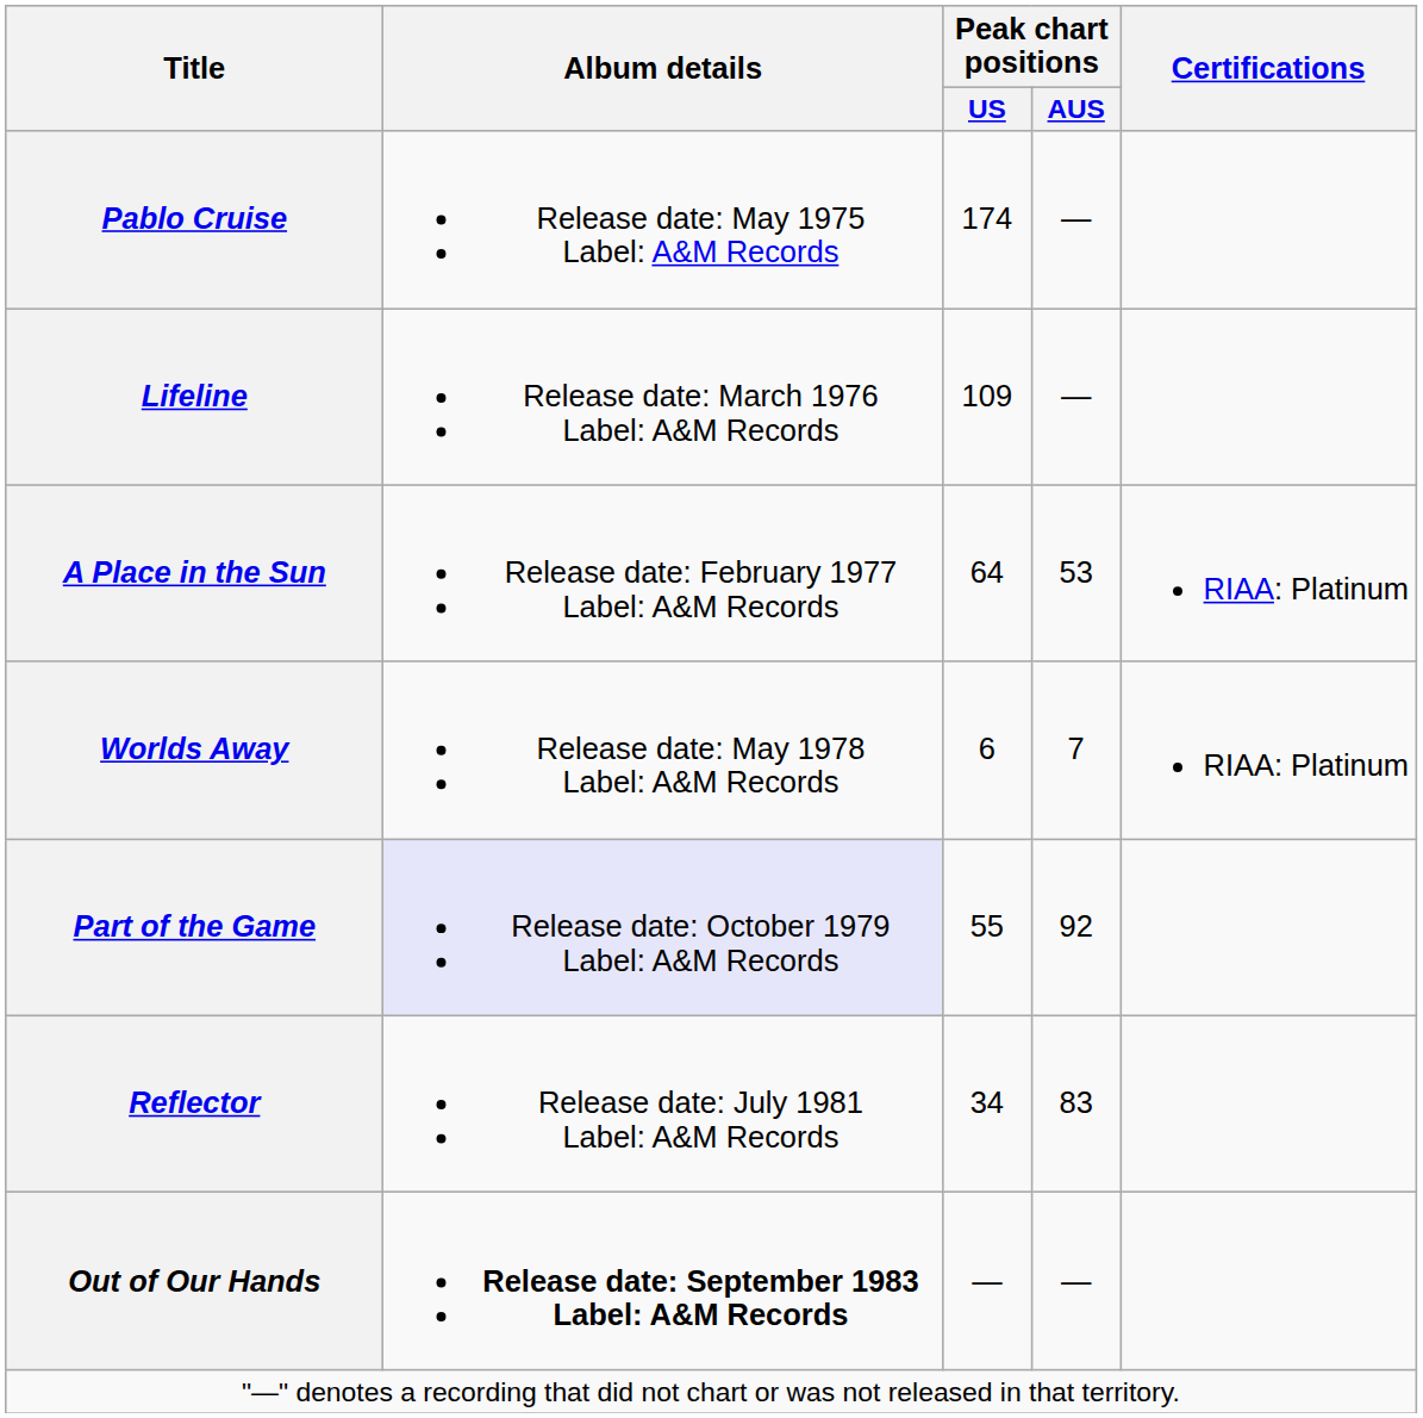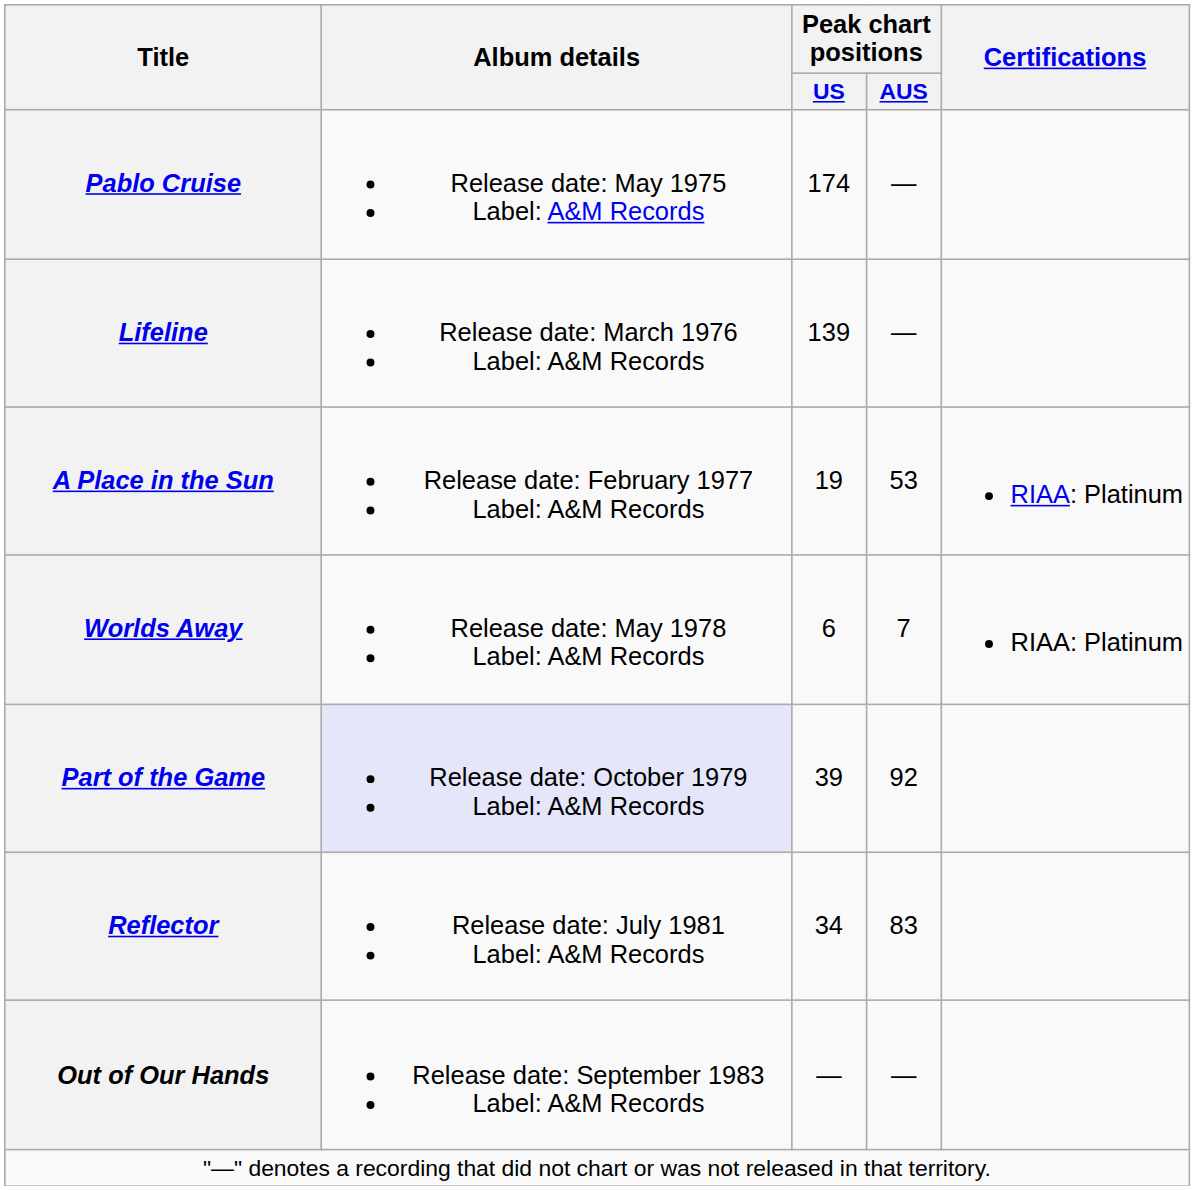Lifeline | Peak chart positions / US: 109 -> 139
A Place in the Sun | Peak chart positions / US: 64 -> 19
Part of the Game | Peak chart positions / US: 55 -> 39
Out of Our Hands | Album details: bold -> normal
